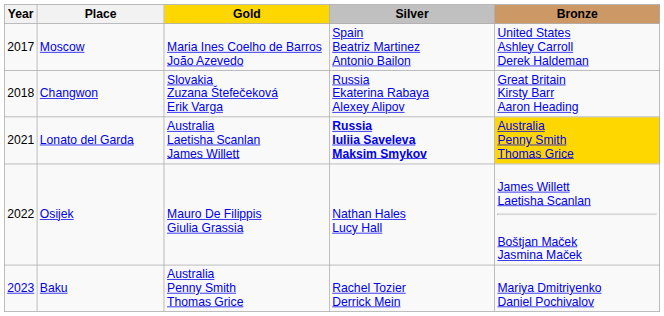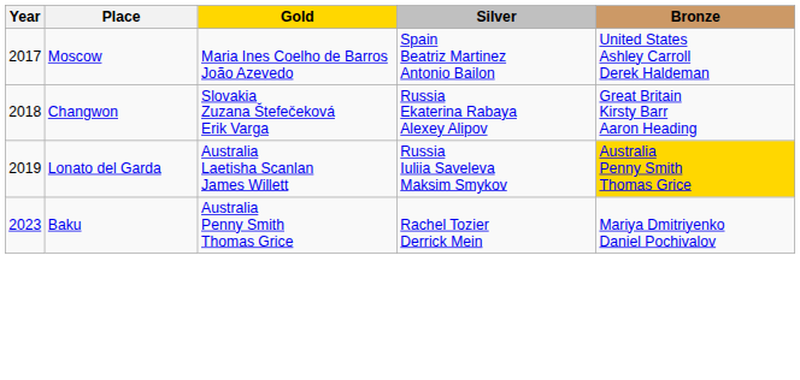Lonato del Garda | Year: 2021 -> 2019
Lonato del Garda | Silver: bold -> normal
- row: 2022 | Osijek | Mauro De Filippis Giulia Grassia | Nathan Hales Lucy Hall | James Willett Laetisha Scanlan Boštjan Maček Jasmina Maček
